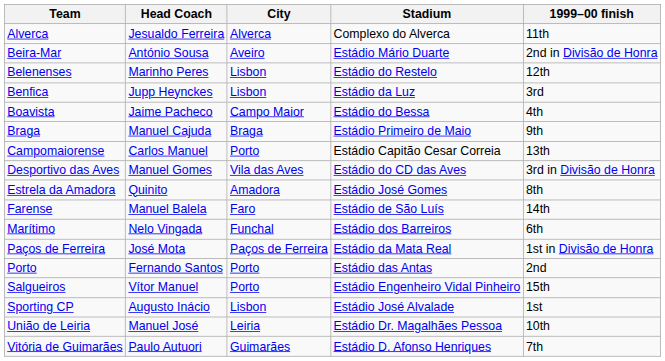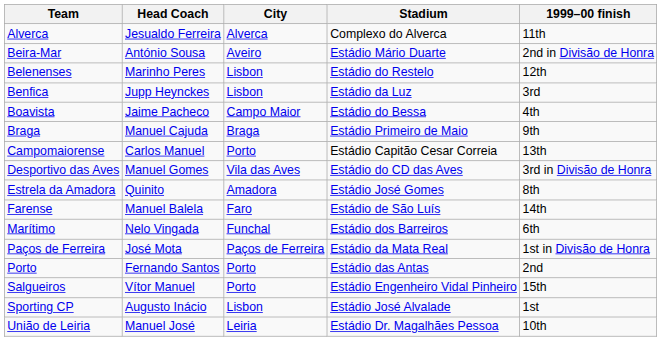- row: Vitória de Guimarães | Paulo Autuori | Guimarães | Estádio D. Afonso Henriques | 7th
